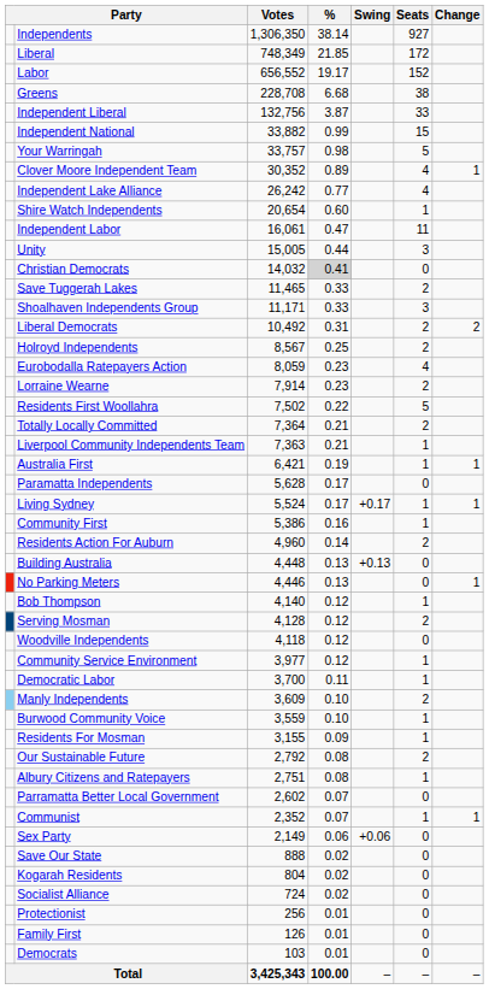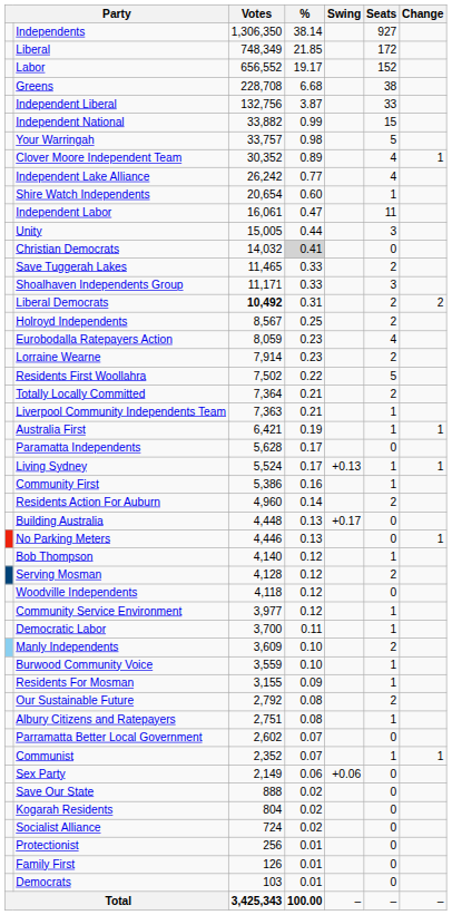Liberal Democrats | Votes: normal -> bold
Living Sydney | Swing: +0.17 -> +0.13
Building Australia | Swing: +0.13 -> +0.17
